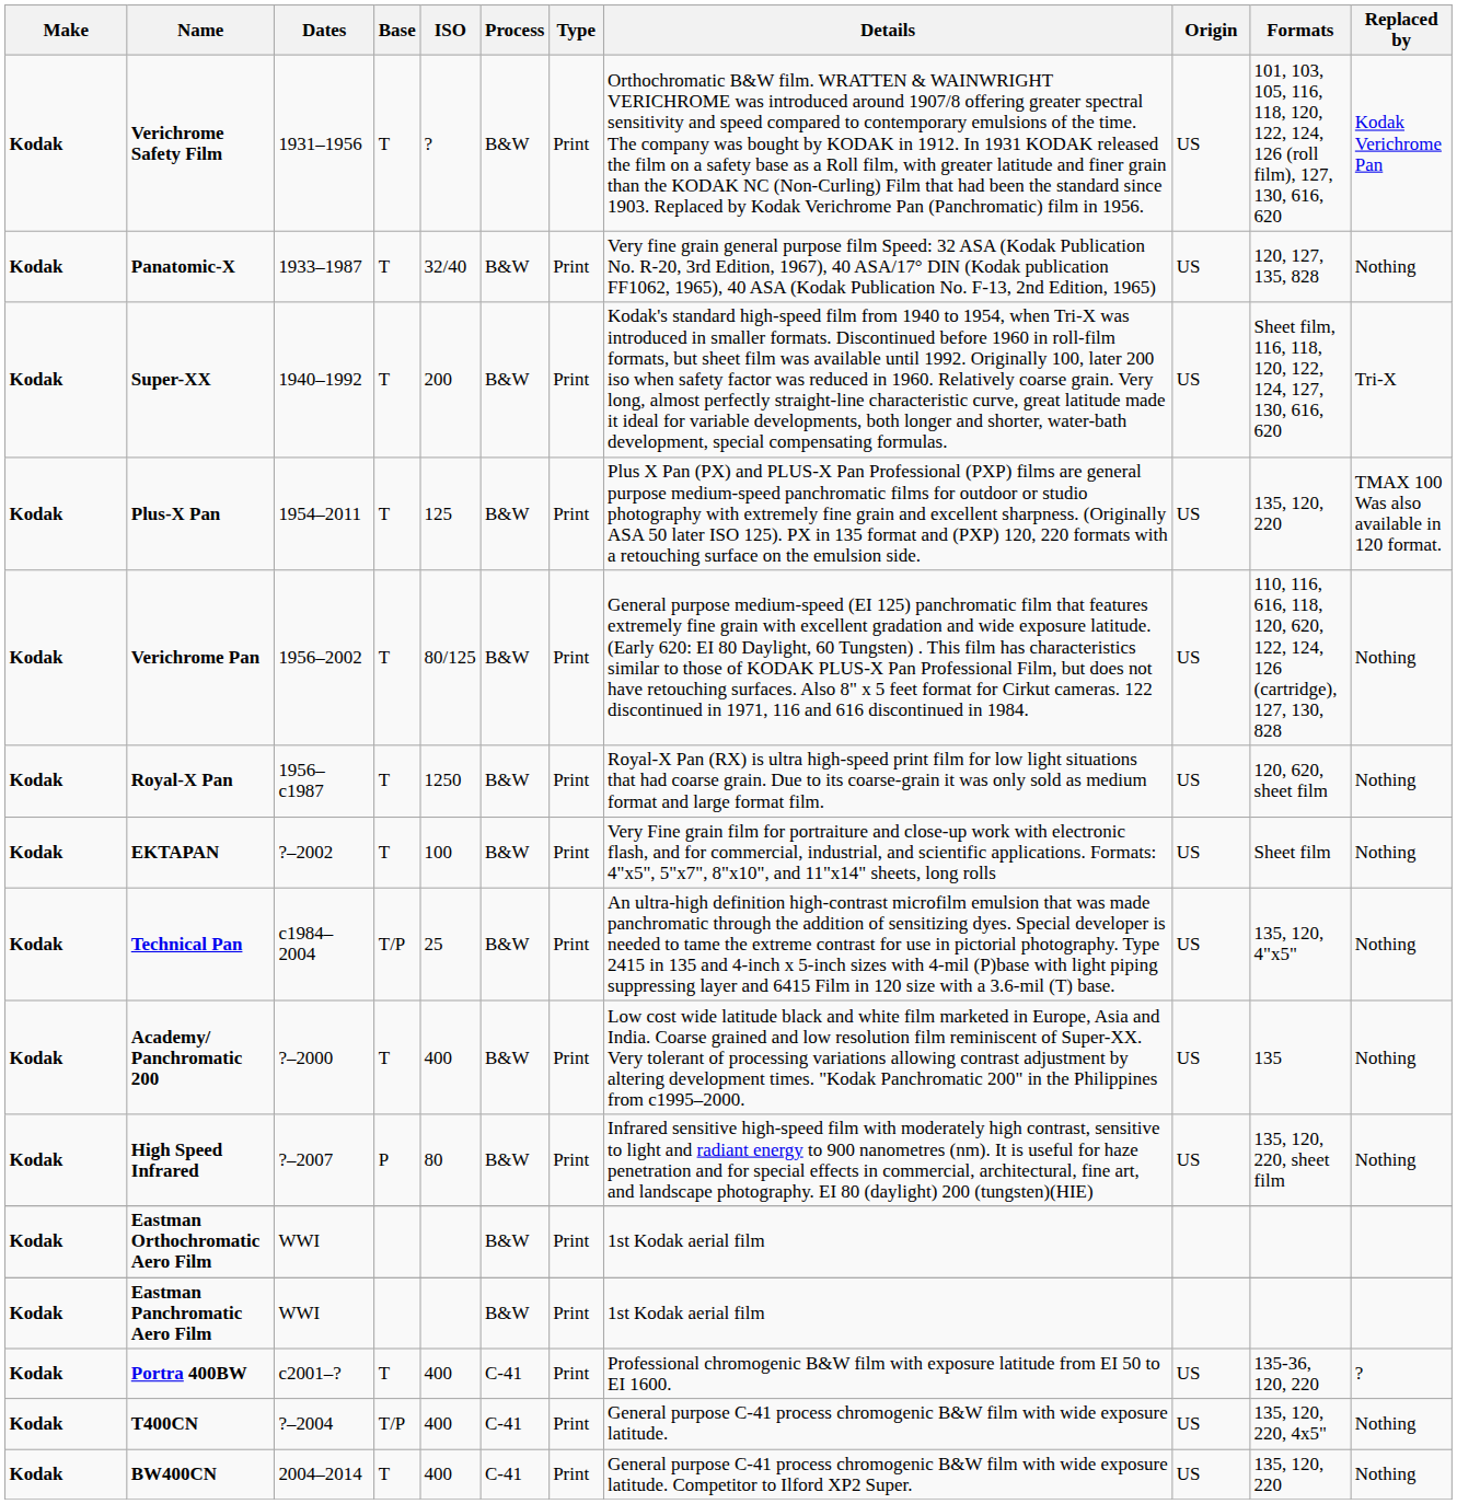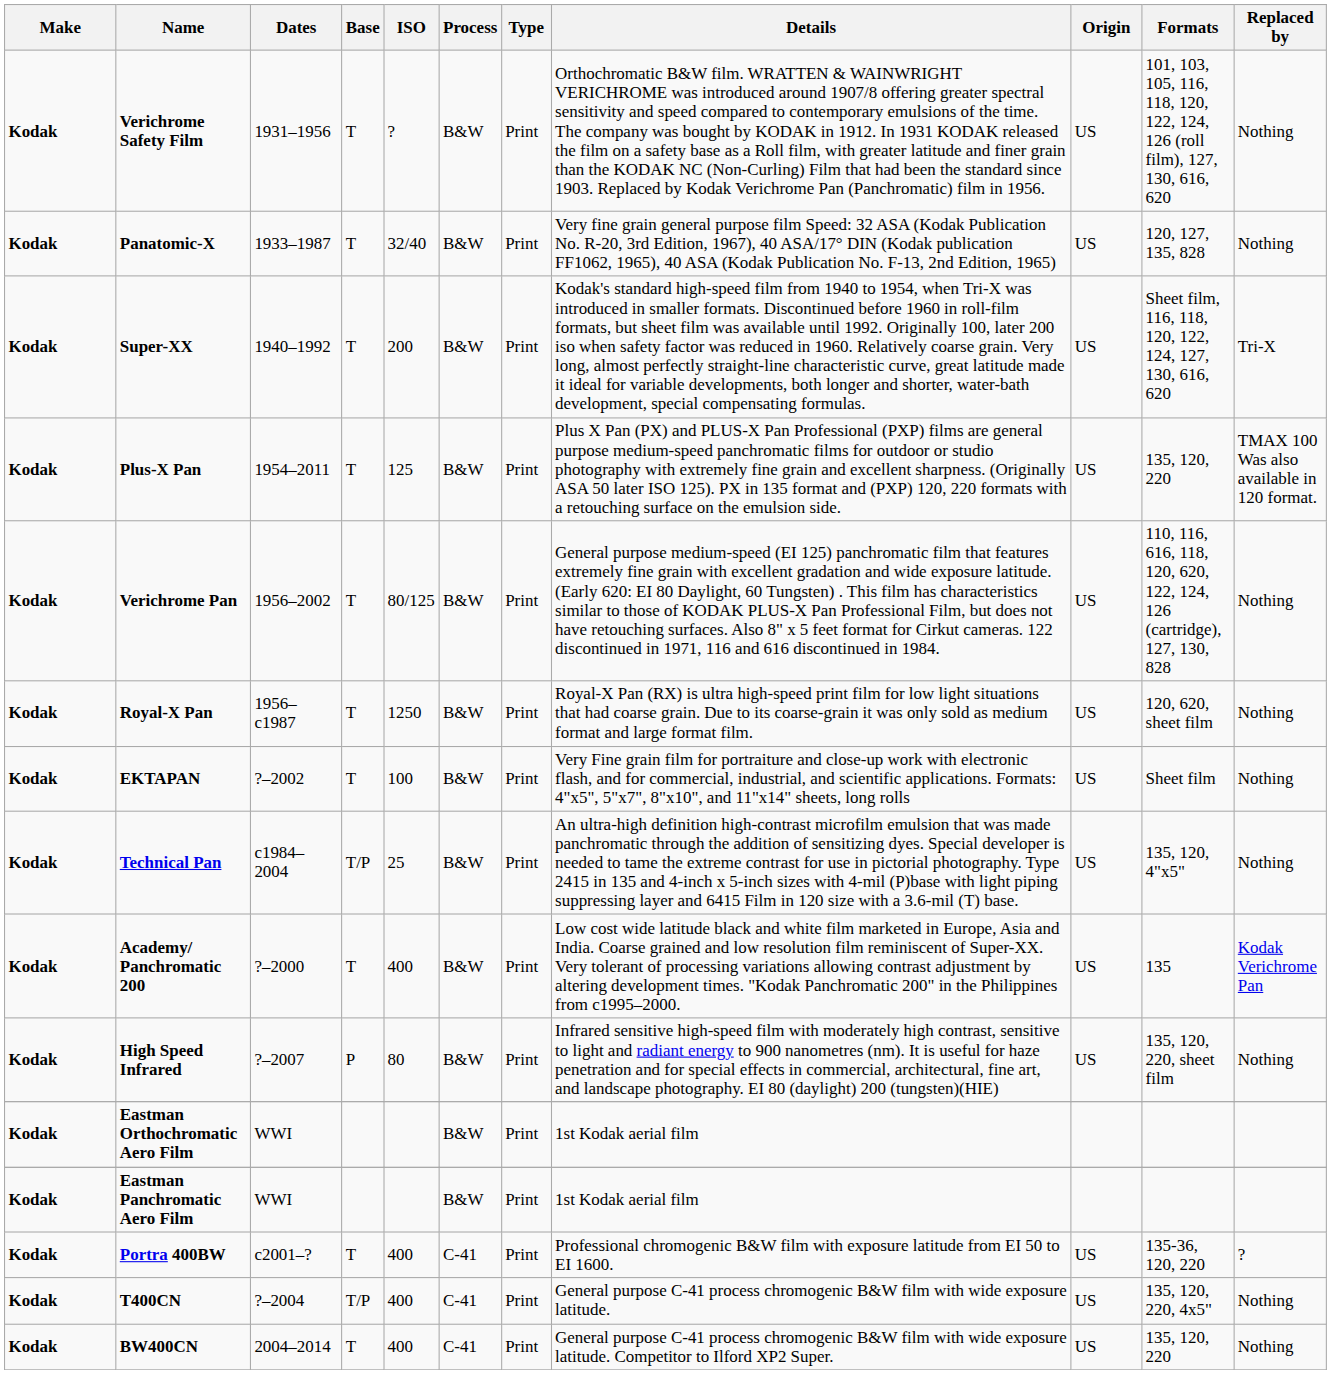Verichrome Safety Film | Replaced by: Kodak Verichrome Pan -> Nothing
Academy/ Panchromatic 200 | Replaced by: Nothing -> Kodak Verichrome Pan
